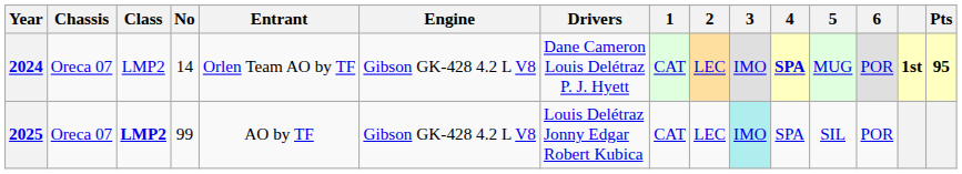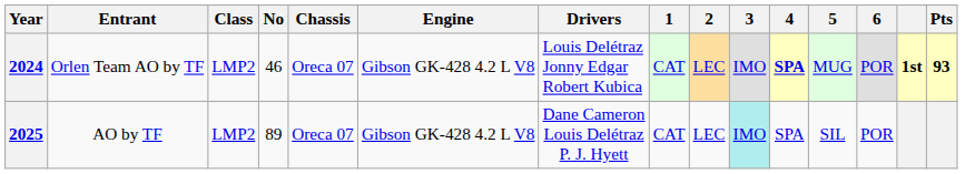columns swapped: Entrant <-> Chassis
2024 | No: 14 -> 46
2024 | Drivers: Dane Cameron Louis Delétraz P. J. Hyett -> Louis Delétraz Jonny Edgar Robert Kubica
2024 | Pts: 95 -> 93
2025 | Class: bold -> normal
2025 | No: 99 -> 89
2025 | Drivers: Louis Delétraz Jonny Edgar Robert Kubica -> Dane Cameron Louis Delétraz P. J. Hyett
